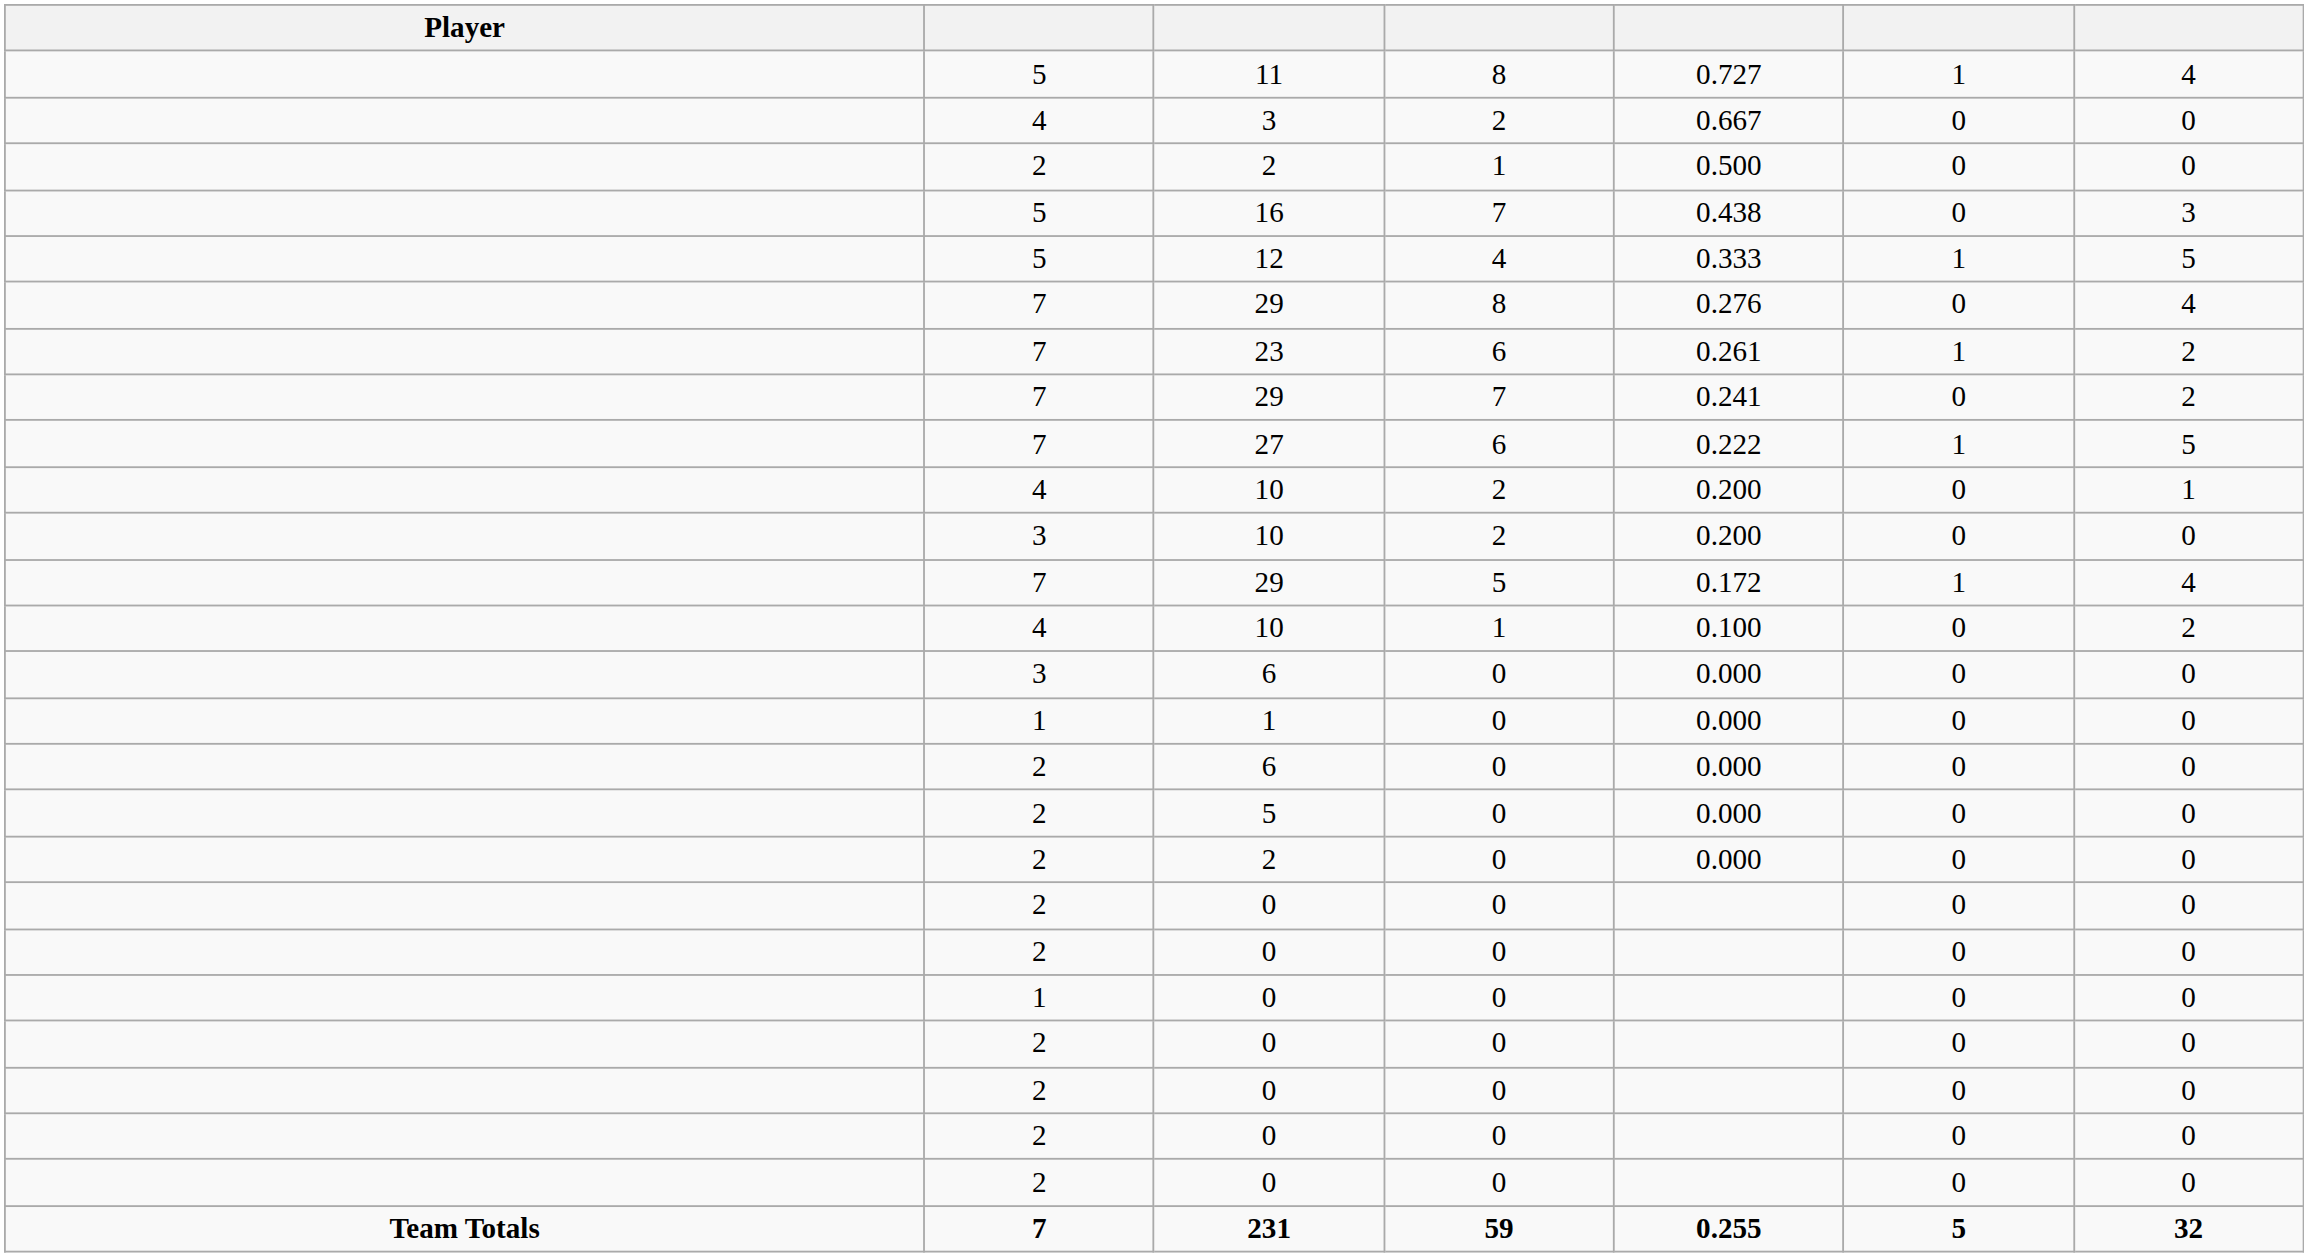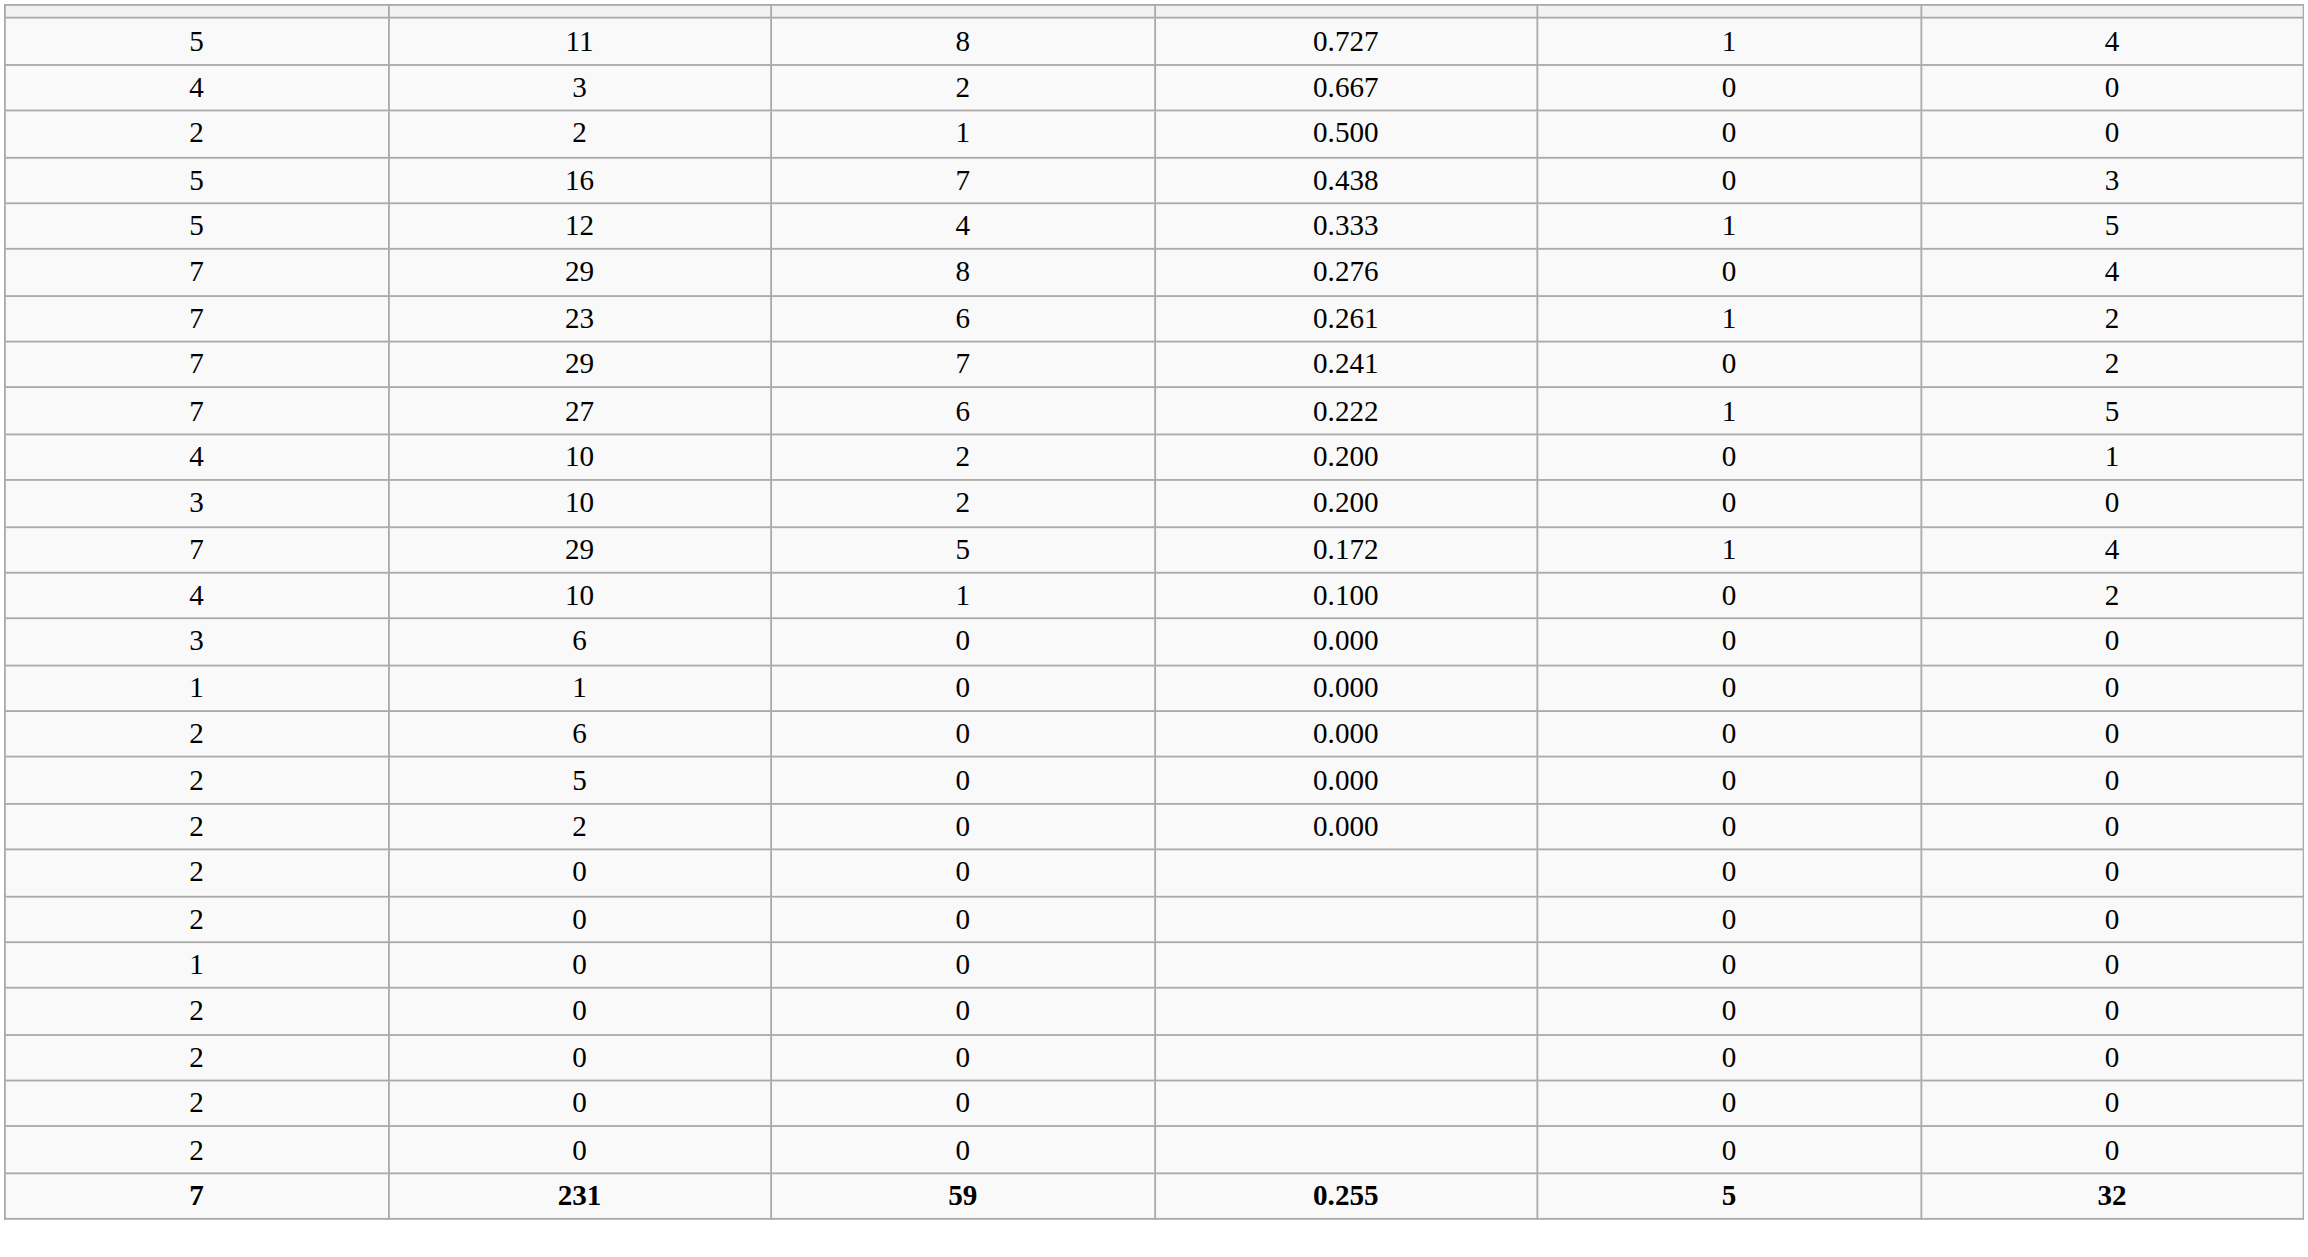- column: Player | Team Totals
